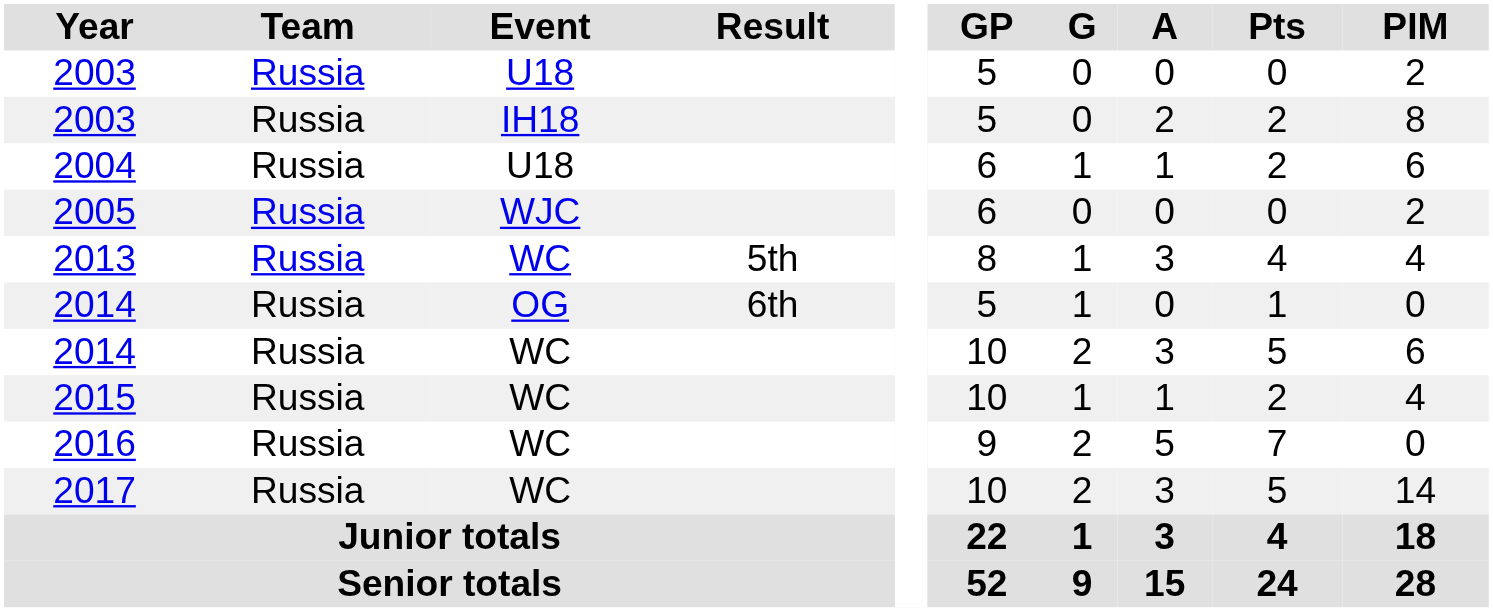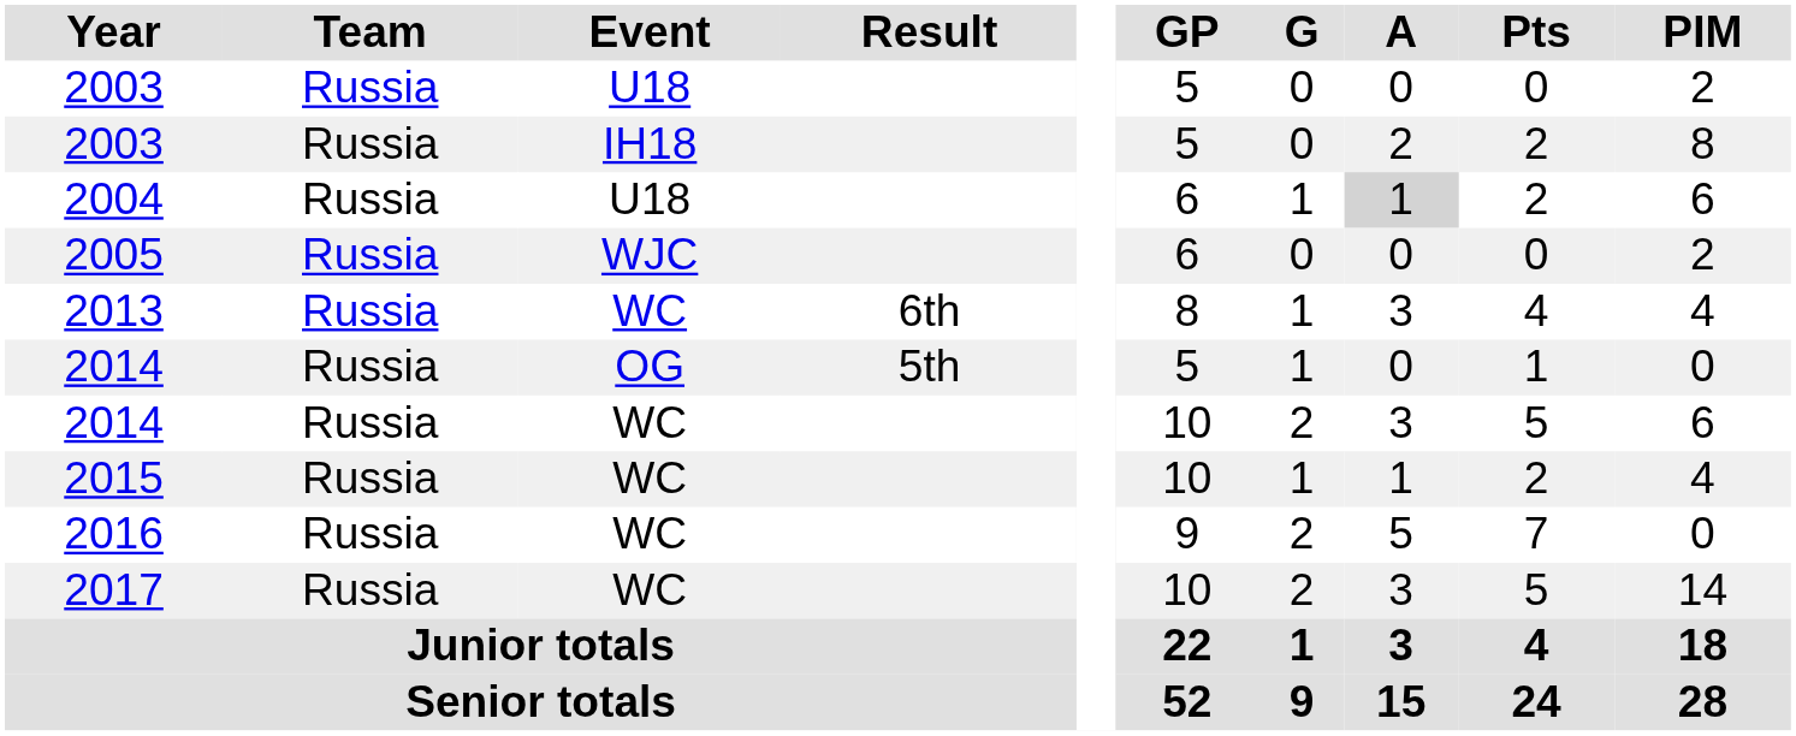2004 | A: no background -> lightgrey background
2013 | Result: 5th -> 6th
2014 / OG | Result: 6th -> 5th
